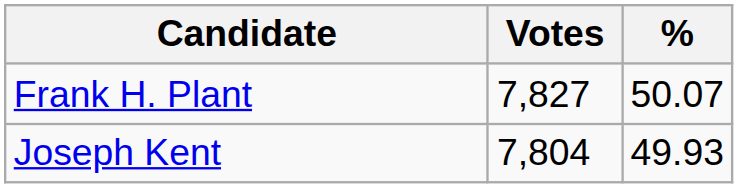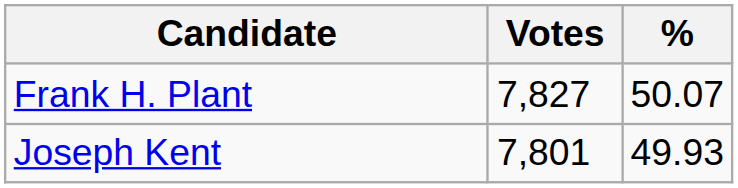Joseph Kent | Votes: 7,804 -> 7,801
